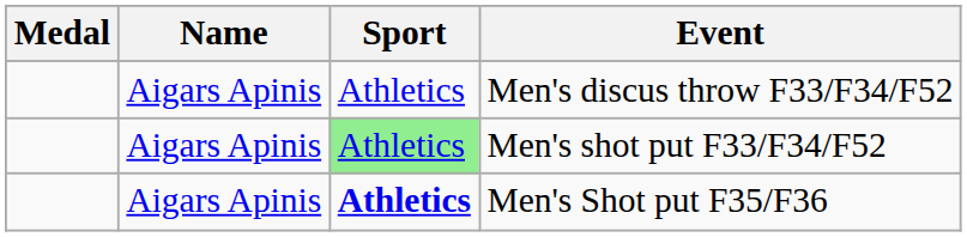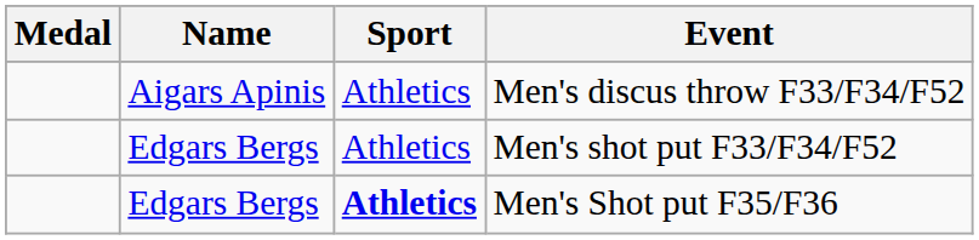Men's shot put F33/F34/F52 | Name: Aigars Apinis -> Edgars Bergs
Men's shot put F33/F34/F52 | Sport: lightgreen background -> no background
Men's Shot put F35/F36 | Name: Aigars Apinis -> Edgars Bergs
